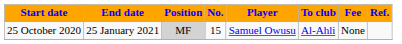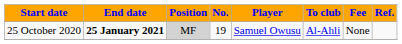25 October 2020 | End date: normal -> bold
25 October 2020 | No.: 15 -> 19
